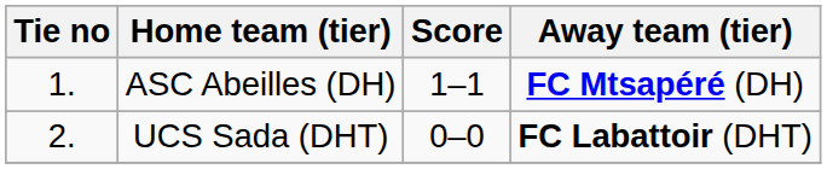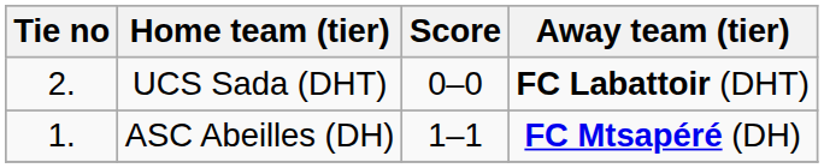rows swapped: ASC Abeilles (DH) <-> UCS Sada (DHT)
